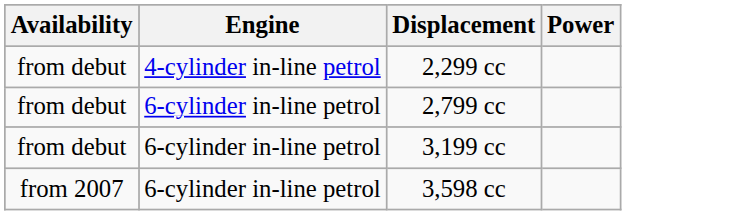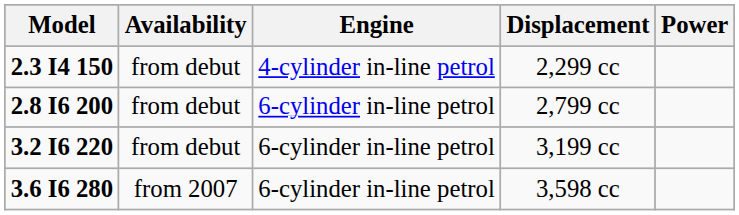+ column: Model | 2.3 I4 150 | 2.8 I6 200 | 3.2 I6 220 | 3.6 I6 280
